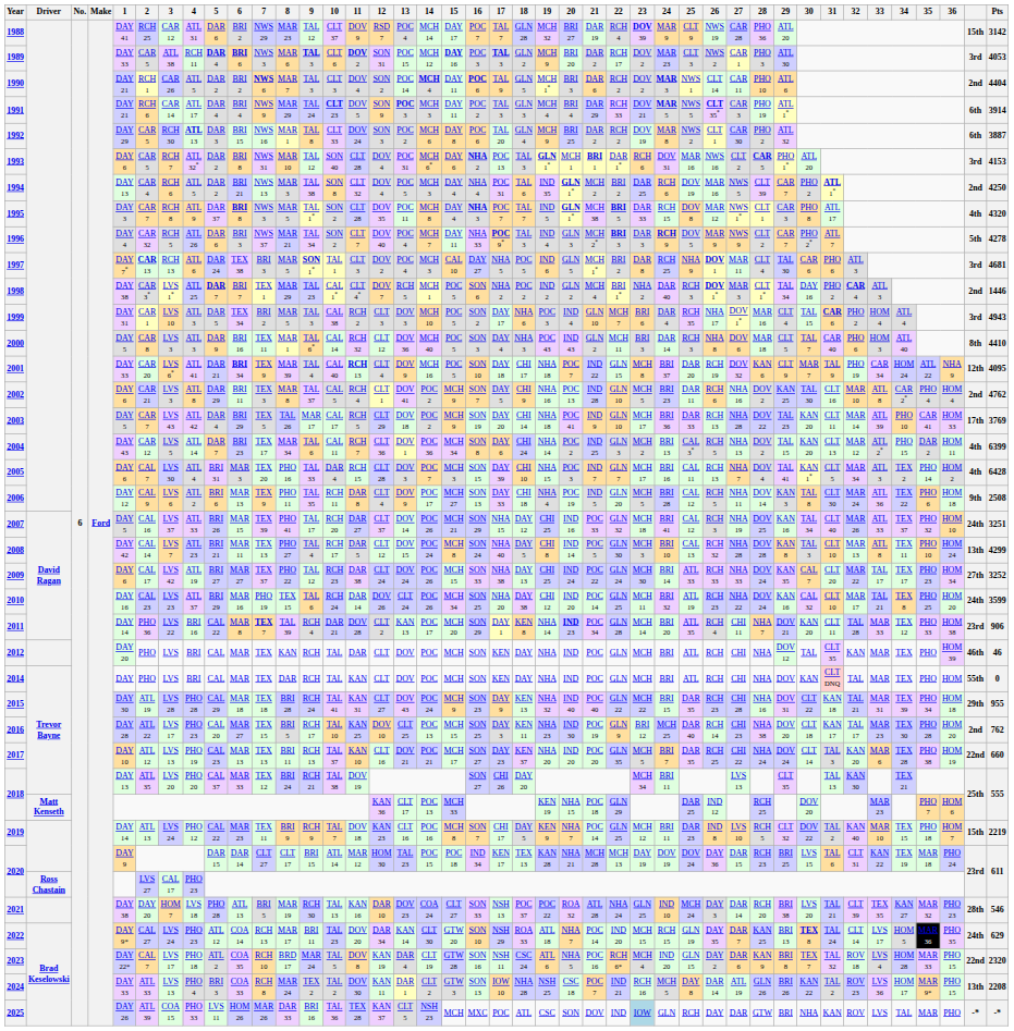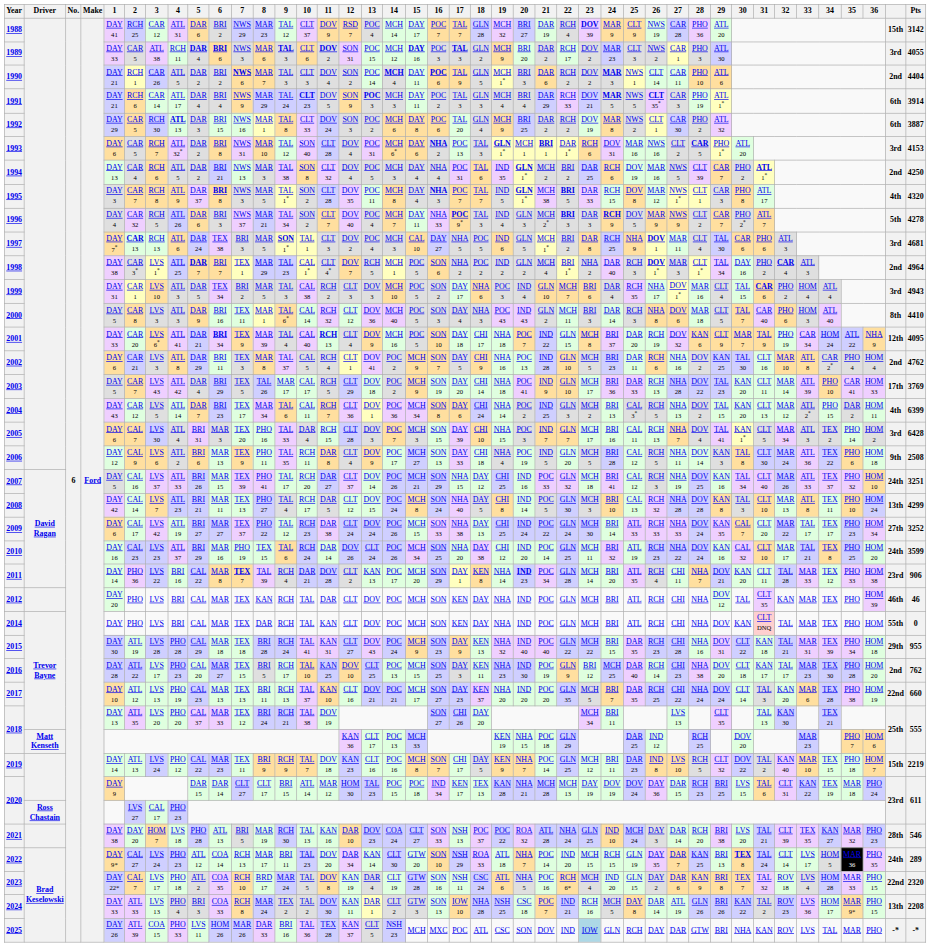1989 | Pts: 4053 -> 4055
1998 | Pts: 1446 -> 4964
2005 | column 41: 4th -> 3rd
2022 | Pts: 629 -> 289
